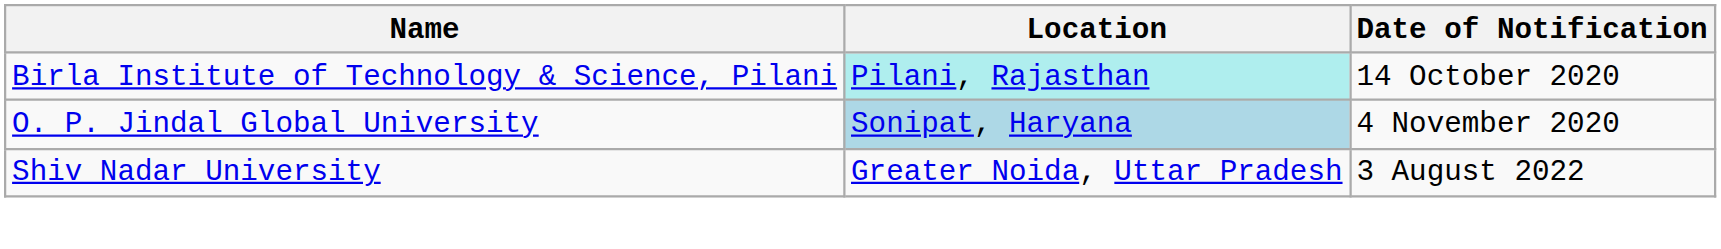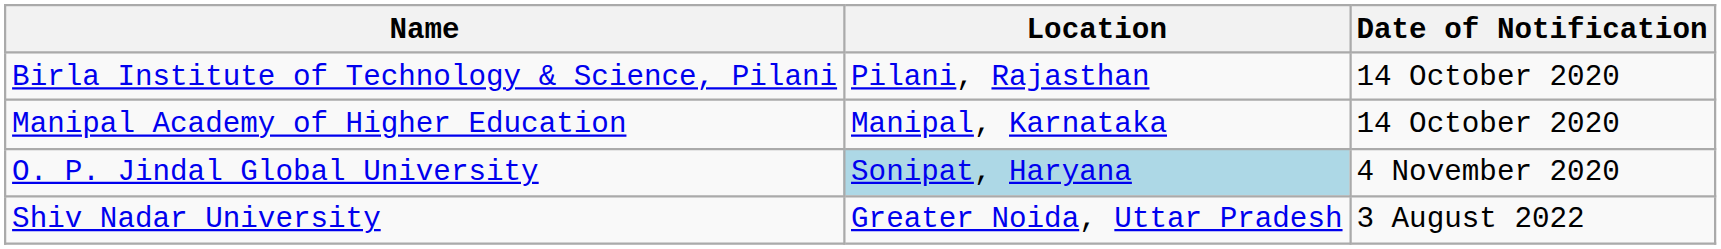Birla Institute of Technology & Science, Pilani | Location: paleturquoise background -> no background
+ row: Manipal Academy of Higher Education | Manipal, Karnataka | 14 October 2020
